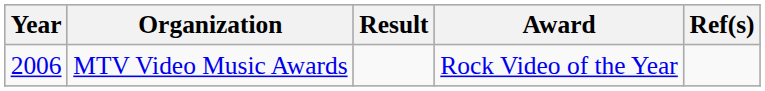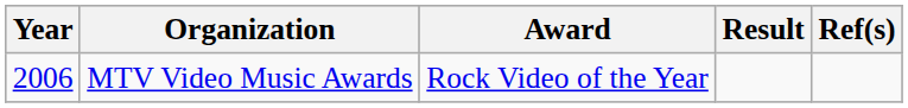columns swapped: Award <-> Result
